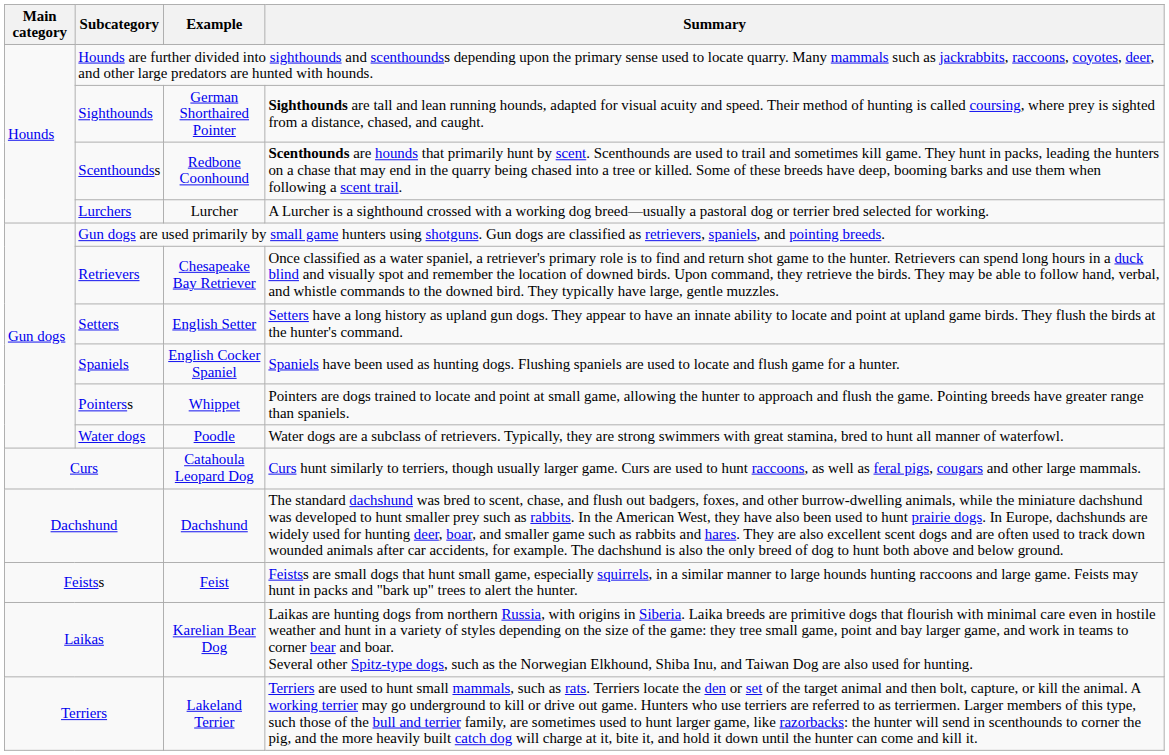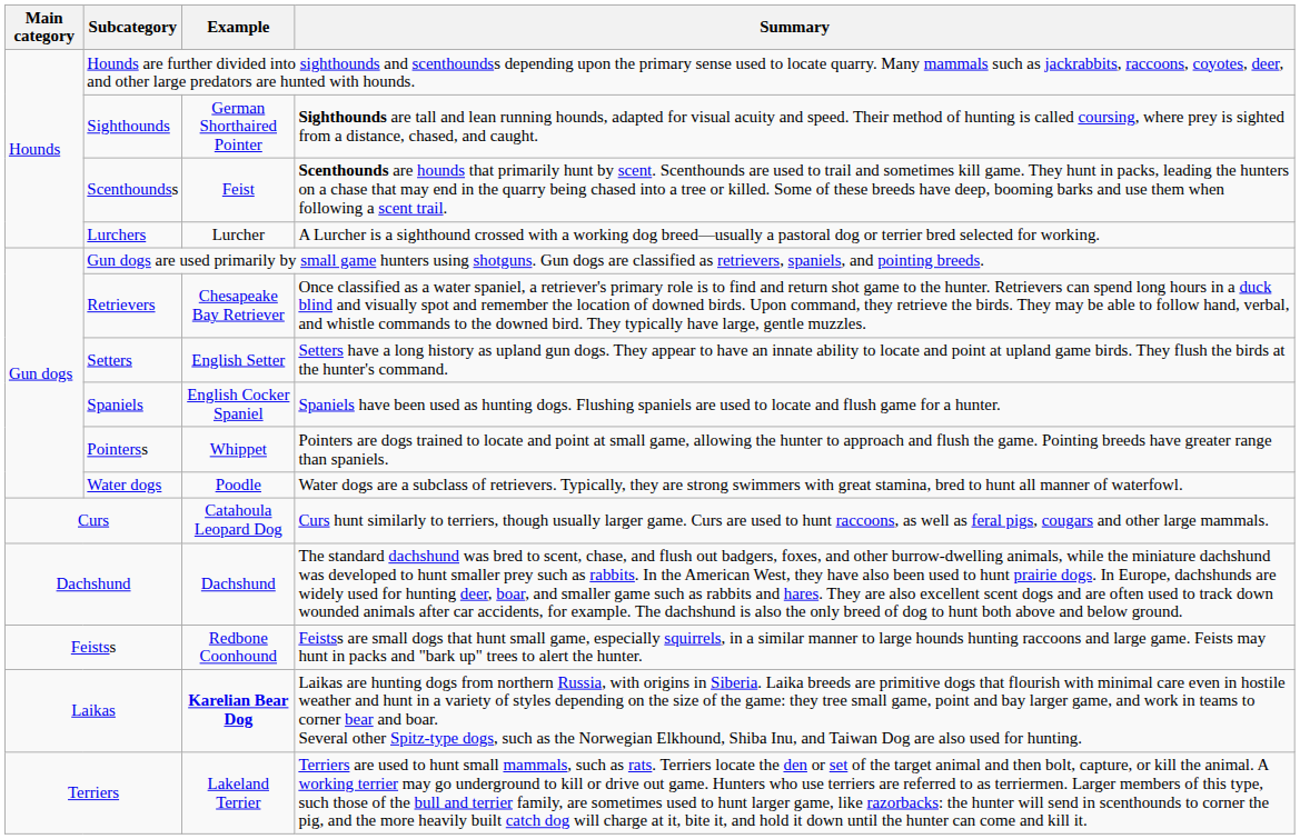Scenthoundss | Example: Redbone Coonhound -> Feist
Feistss | Example: Feist -> Redbone Coonhound
Laikas | Example: normal -> bold
